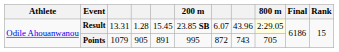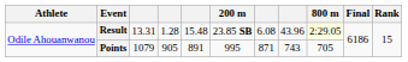Result | column 5: 15.45 -> 15.48
Result | column 7: 6.07 -> 6.08
Points | column 7: 872 -> 871
